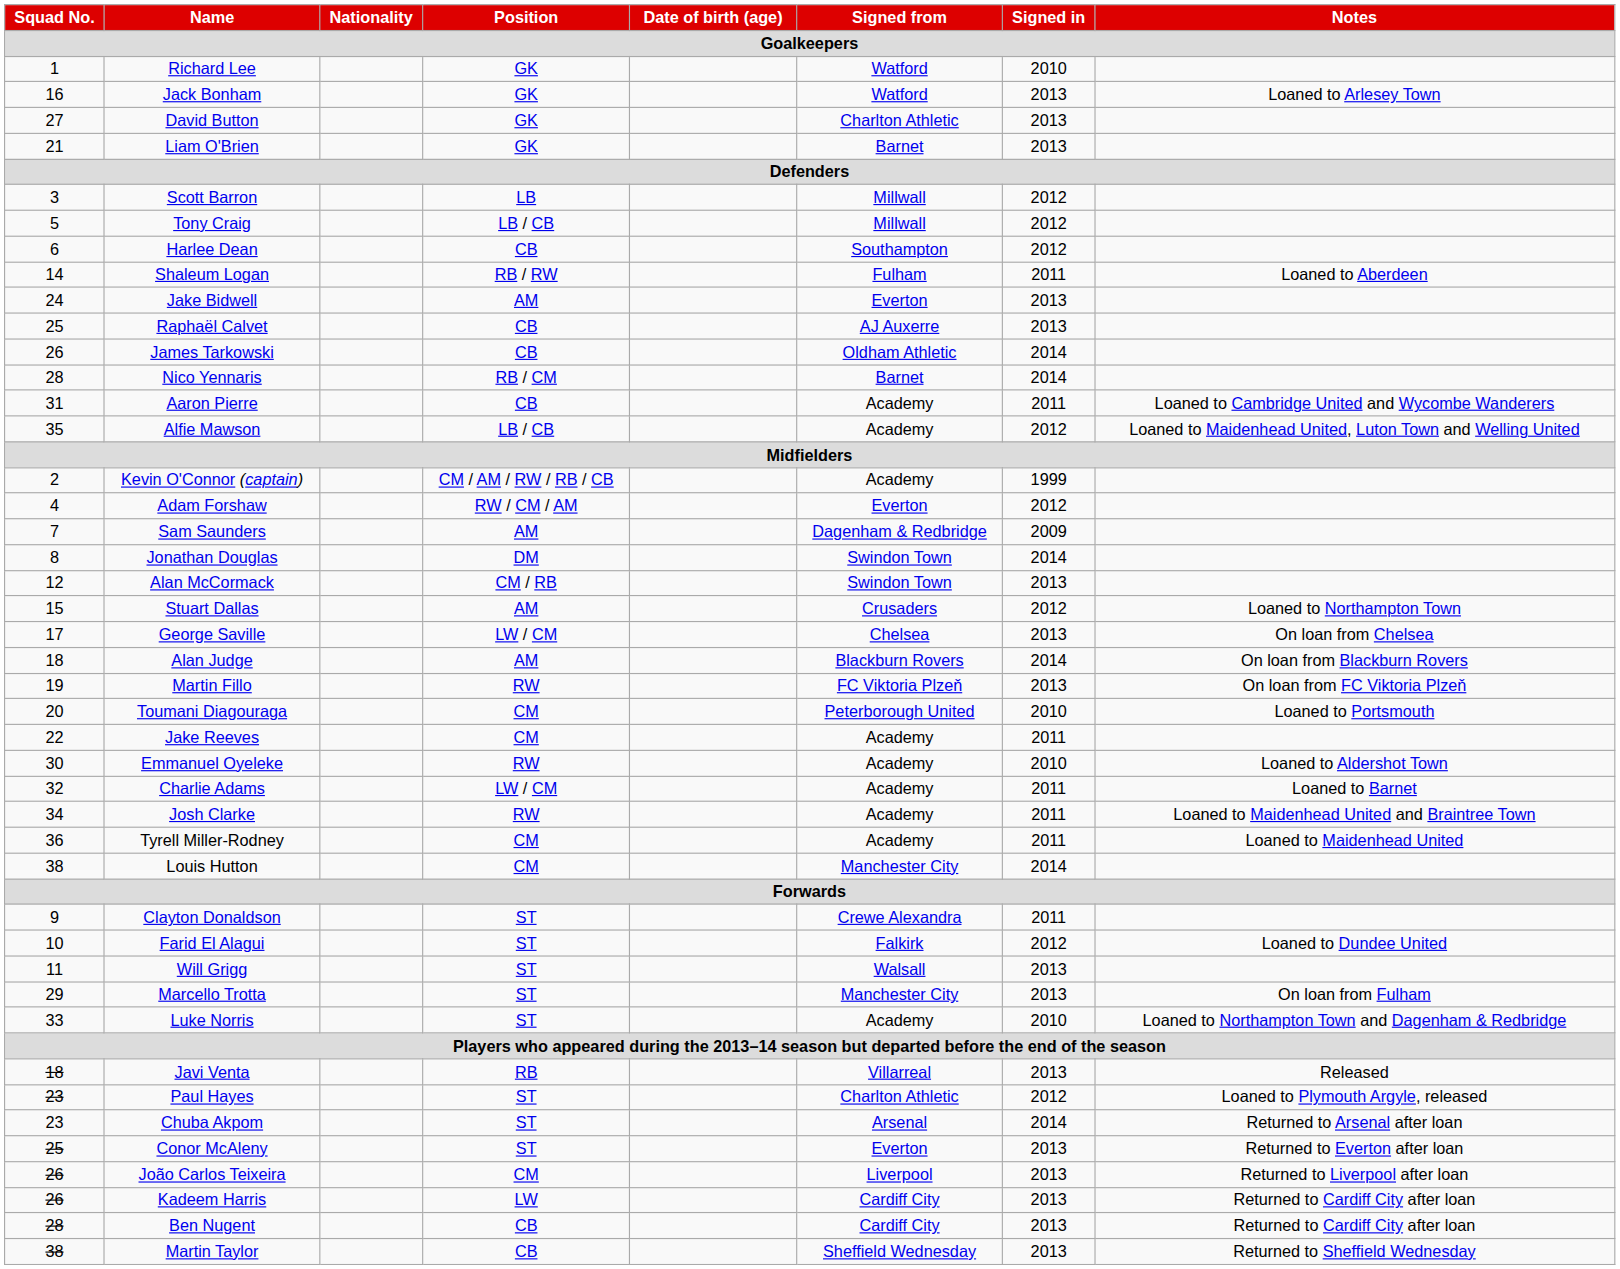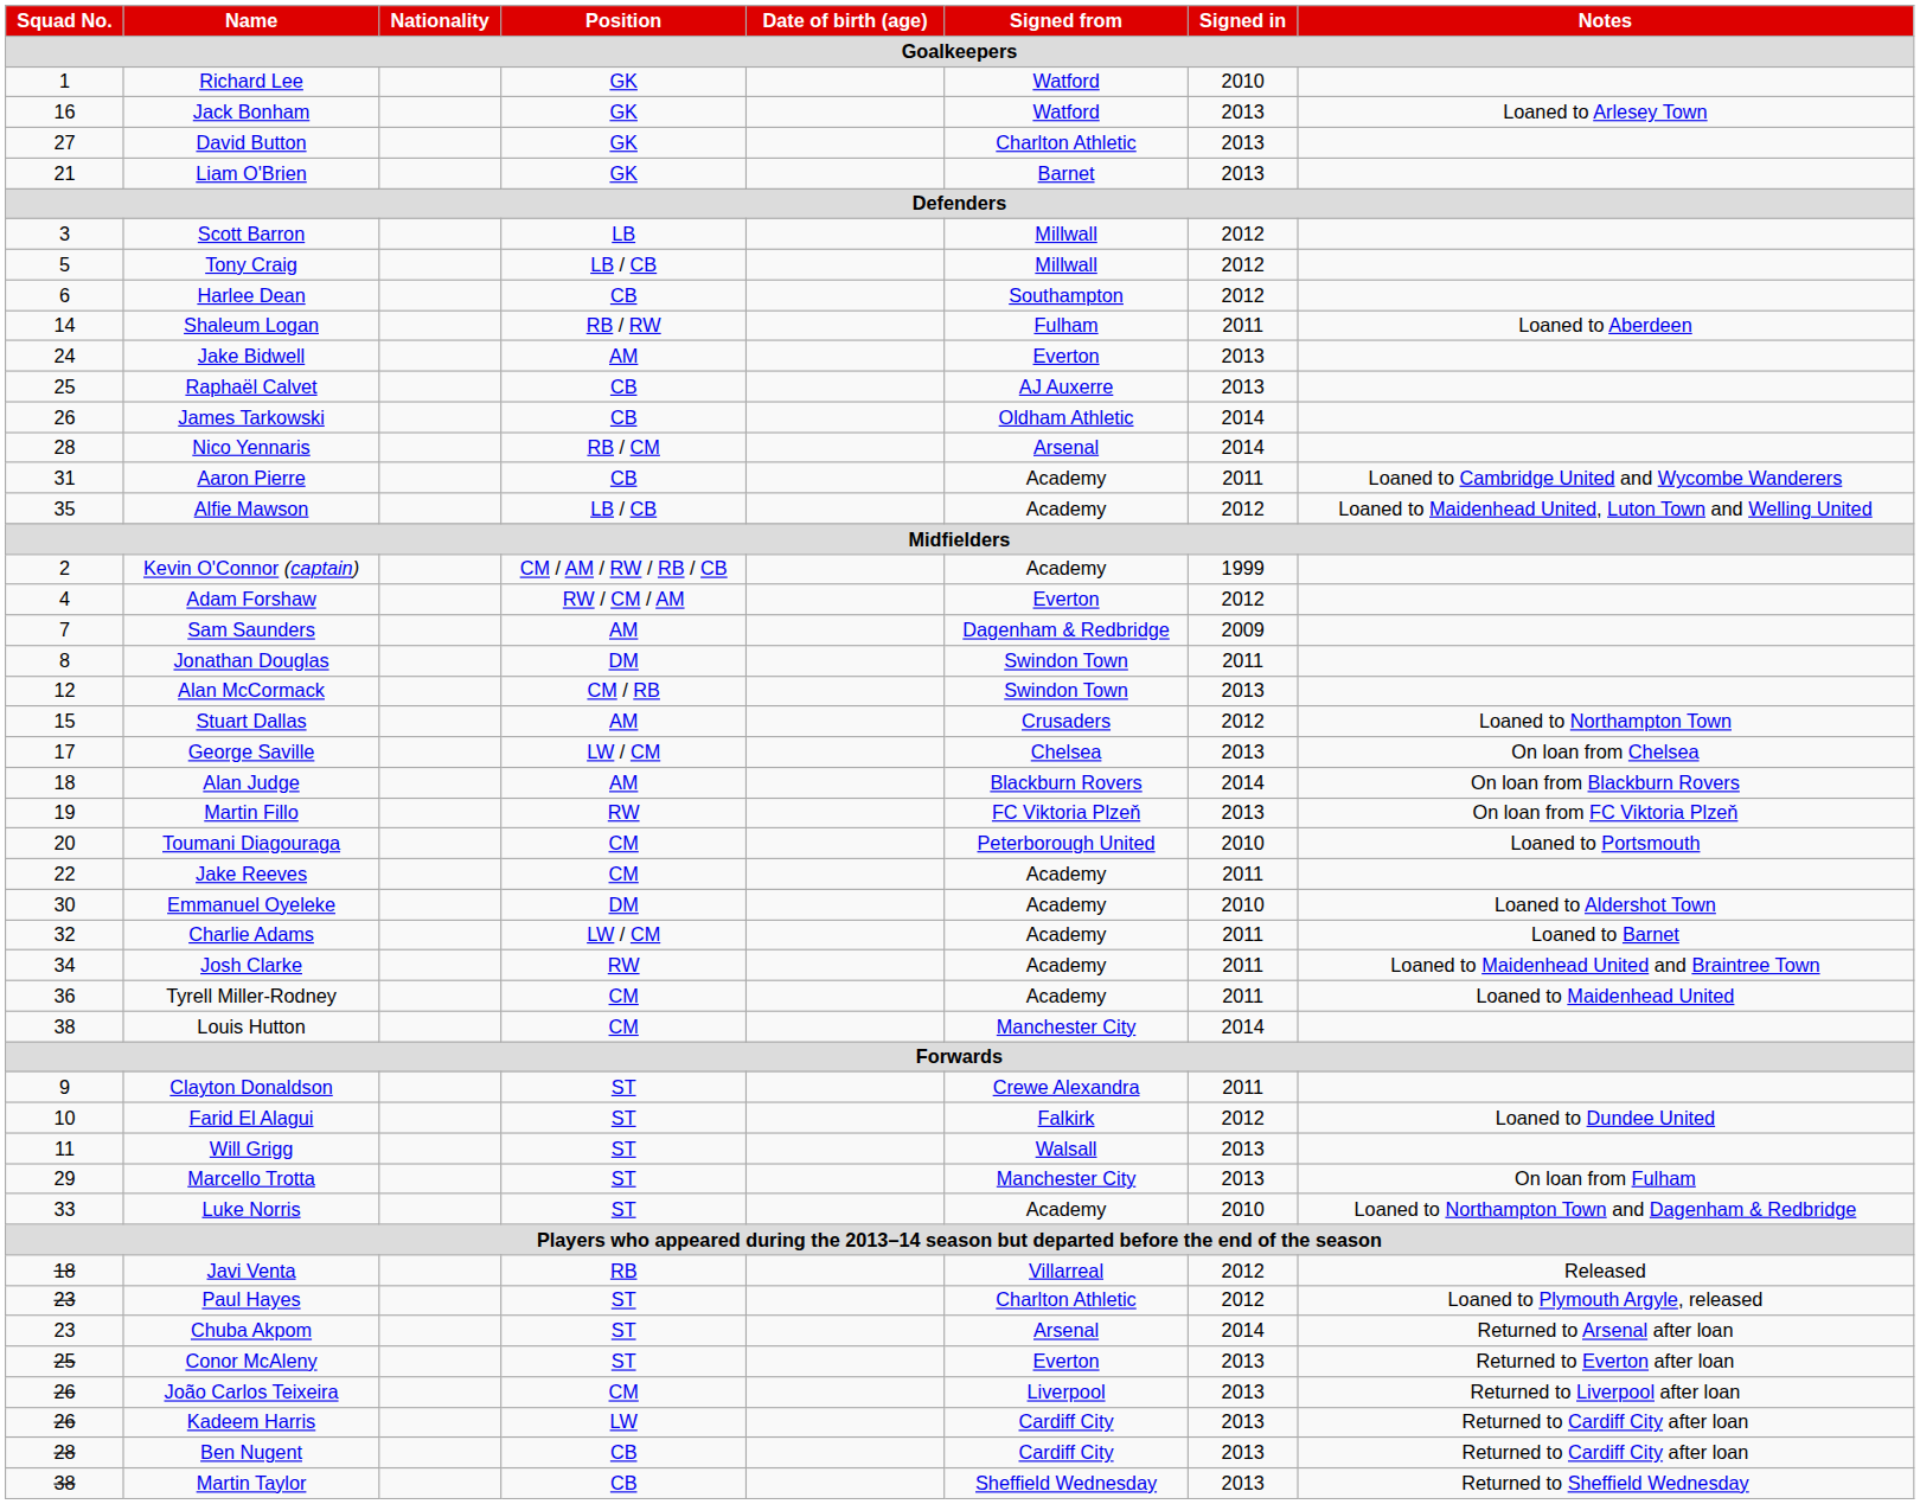Nico Yennaris | Signed from: Barnet -> Arsenal
Jonathan Douglas | Signed in: 2014 -> 2011
Emmanuel Oyeleke | Position: RW -> DM
Javi Venta | Signed in: 2013 -> 2012
